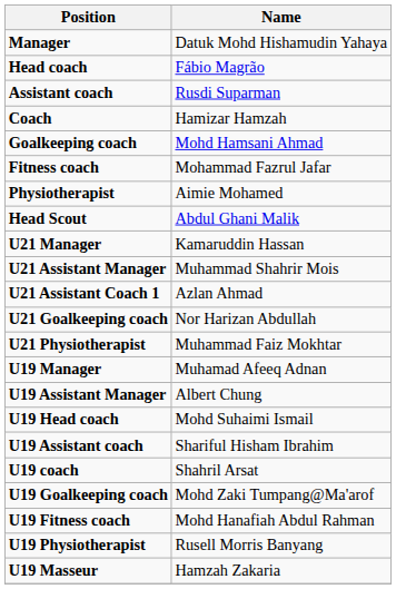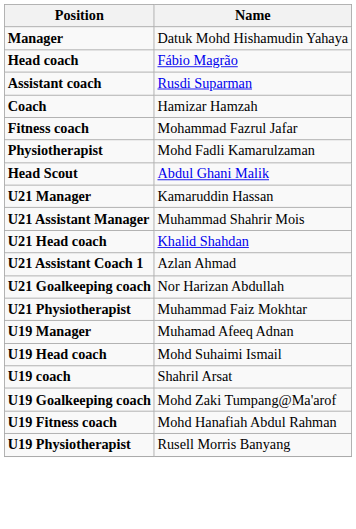- row: Goalkeeping coach | Mohd Hamsani Ahmad
+ row: Physiotherapist | Mohd Fadli Kamarulzaman
- row: Physiotherapist | Aimie Mohamed
+ row: U21 Head coach | Khalid Shahdan
- row: U19 Assistant Manager | Albert Chung
- row: U19 Assistant coach | Shariful Hisham Ibrahim
- row: U19 Masseur | Hamzah Zakaria
